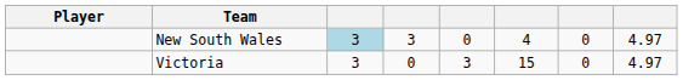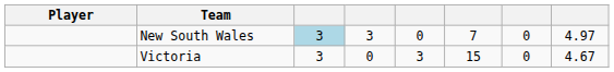New South Wales | column 6: 4 -> 7
Victoria | column 8: 4.97 -> 4.67
